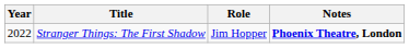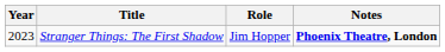Stranger Things: The First Shadow | Year: 2022 -> 2023
